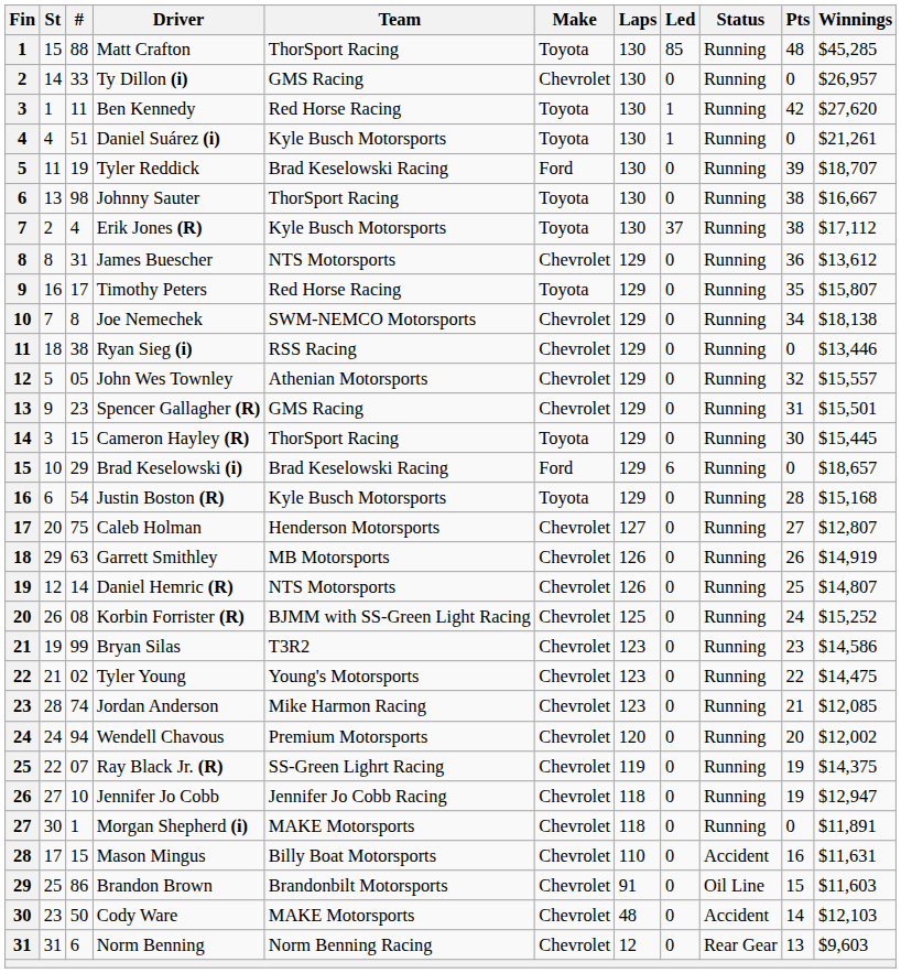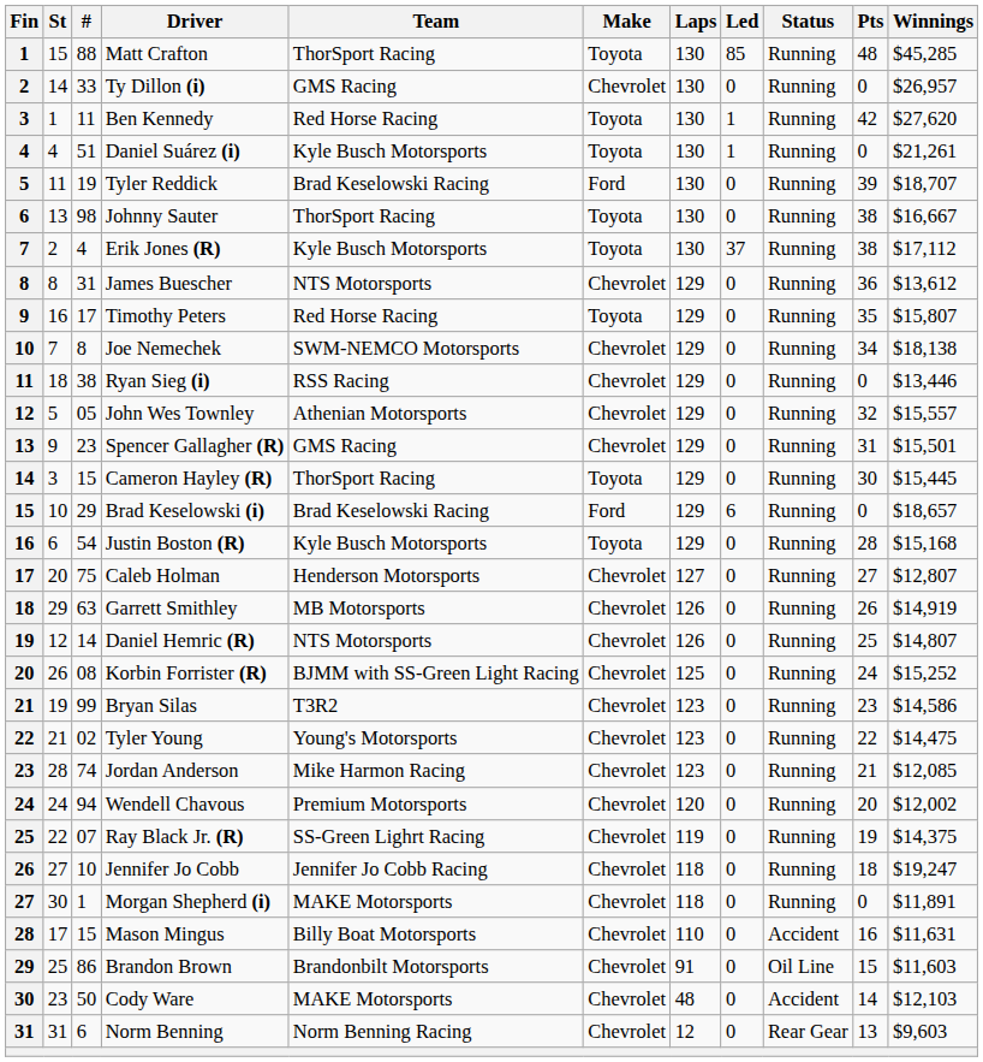Jennifer Jo Cobb | Pts: 19 -> 18
Jennifer Jo Cobb | Winnings: $12,947 -> $19,247
